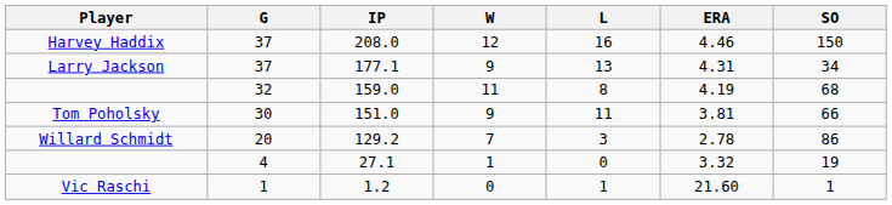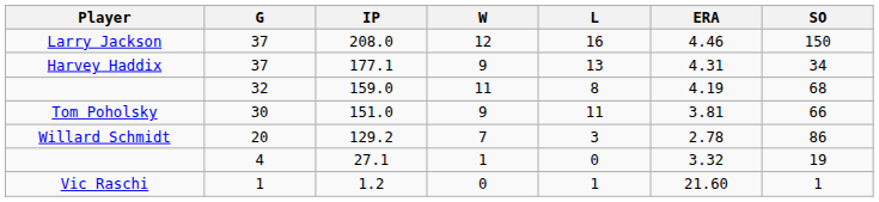208.0 | Player: Harvey Haddix -> Larry Jackson
177.1 | Player: Larry Jackson -> Harvey Haddix
